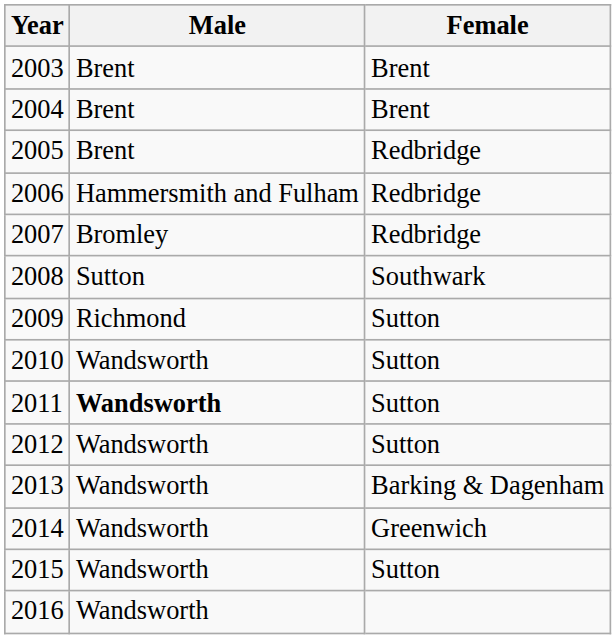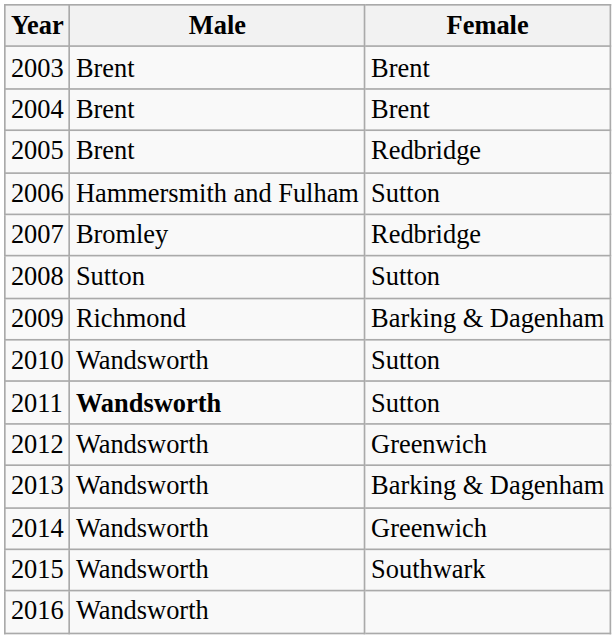2006 | Female: Redbridge -> Sutton
2008 | Female: Southwark -> Sutton
2009 | Female: Sutton -> Barking & Dagenham
2012 | Female: Sutton -> Greenwich
2015 | Female: Sutton -> Southwark
